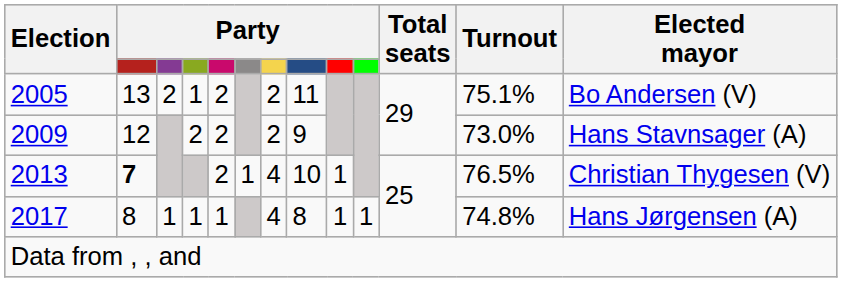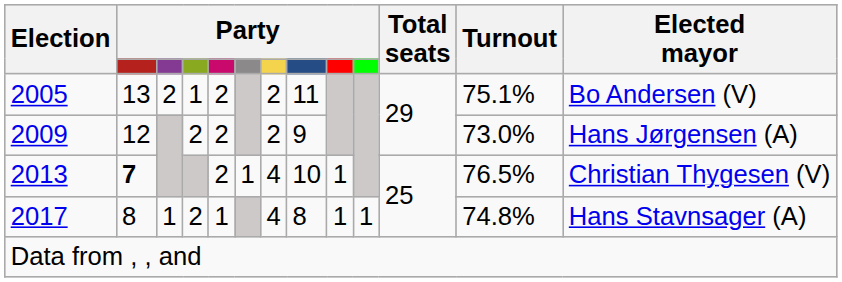2009 | Elected mayor: Hans Stavnsager (A) -> Hans Jørgensen (A)
2017 | column 4: 1 -> 2
2017 | Elected mayor: Hans Jørgensen (A) -> Hans Stavnsager (A)
